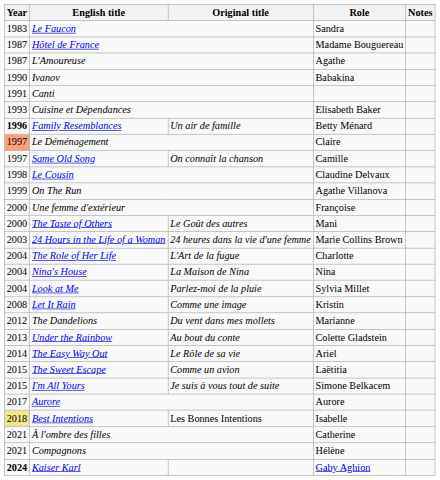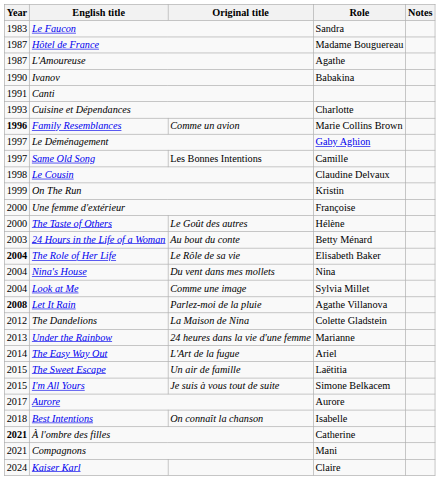Cuisine et Dépendances | Role: Elisabeth Baker -> Charlotte
Family Resemblances | Original title: Un air de famille -> Comme un avion
Family Resemblances | Role: Betty Ménard -> Marie Collins Brown
Le Déménagement | Year: lightsalmon background -> no background
Le Déménagement | Role: Claire -> Gaby Aghion
Same Old Song | Original title: On connaît la chanson -> Les Bonnes Intentions
On The Run | Role: Agathe Villanova -> Kristin
The Taste of Others | Role: Mani -> Hélène
24 Hours in the Life of a Woman | Original title: 24 heures dans la vie d'une femme -> Au bout du conte
24 Hours in the Life of a Woman | Role: Marie Collins Brown -> Betty Ménard
The Role of Her Life | Year: normal -> bold
The Role of Her Life | Original title: L'Art de la fugue -> Le Rôle de sa vie
The Role of Her Life | Role: Charlotte -> Elisabeth Baker
Nina's House | Original title: La Maison de Nina -> Du vent dans mes mollets
Look at Me | Original title: Parlez-moi de la pluie -> Comme une image
Let It Rain | Year: normal -> bold
Let It Rain | Original title: Comme une image -> Parlez-moi de la pluie
Let It Rain | Role: Kristin -> Agathe Villanova
The Dandelions | Original title: Du vent dans mes mollets -> La Maison de Nina
The Dandelions | Role: Marianne -> Colette Gladstein
Under the Rainbow | Original title: Au bout du conte -> 24 heures dans la vie d'une femme
Under the Rainbow | Role: Colette Gladstein -> Marianne
The Easy Way Out | Original title: Le Rôle de sa vie -> L'Art de la fugue
The Sweet Escape | Original title: Comme un avion -> Un air de famille
Best Intentions | Year: khaki background -> no background
Best Intentions | Original title: Les Bonnes Intentions -> On connaît la chanson
À l'ombre des filles | Year: normal -> bold
Compagnons | Role: Hélène -> Mani
Kaiser Karl | Year: bold -> normal
Kaiser Karl | Role: Gaby Aghion -> Claire
